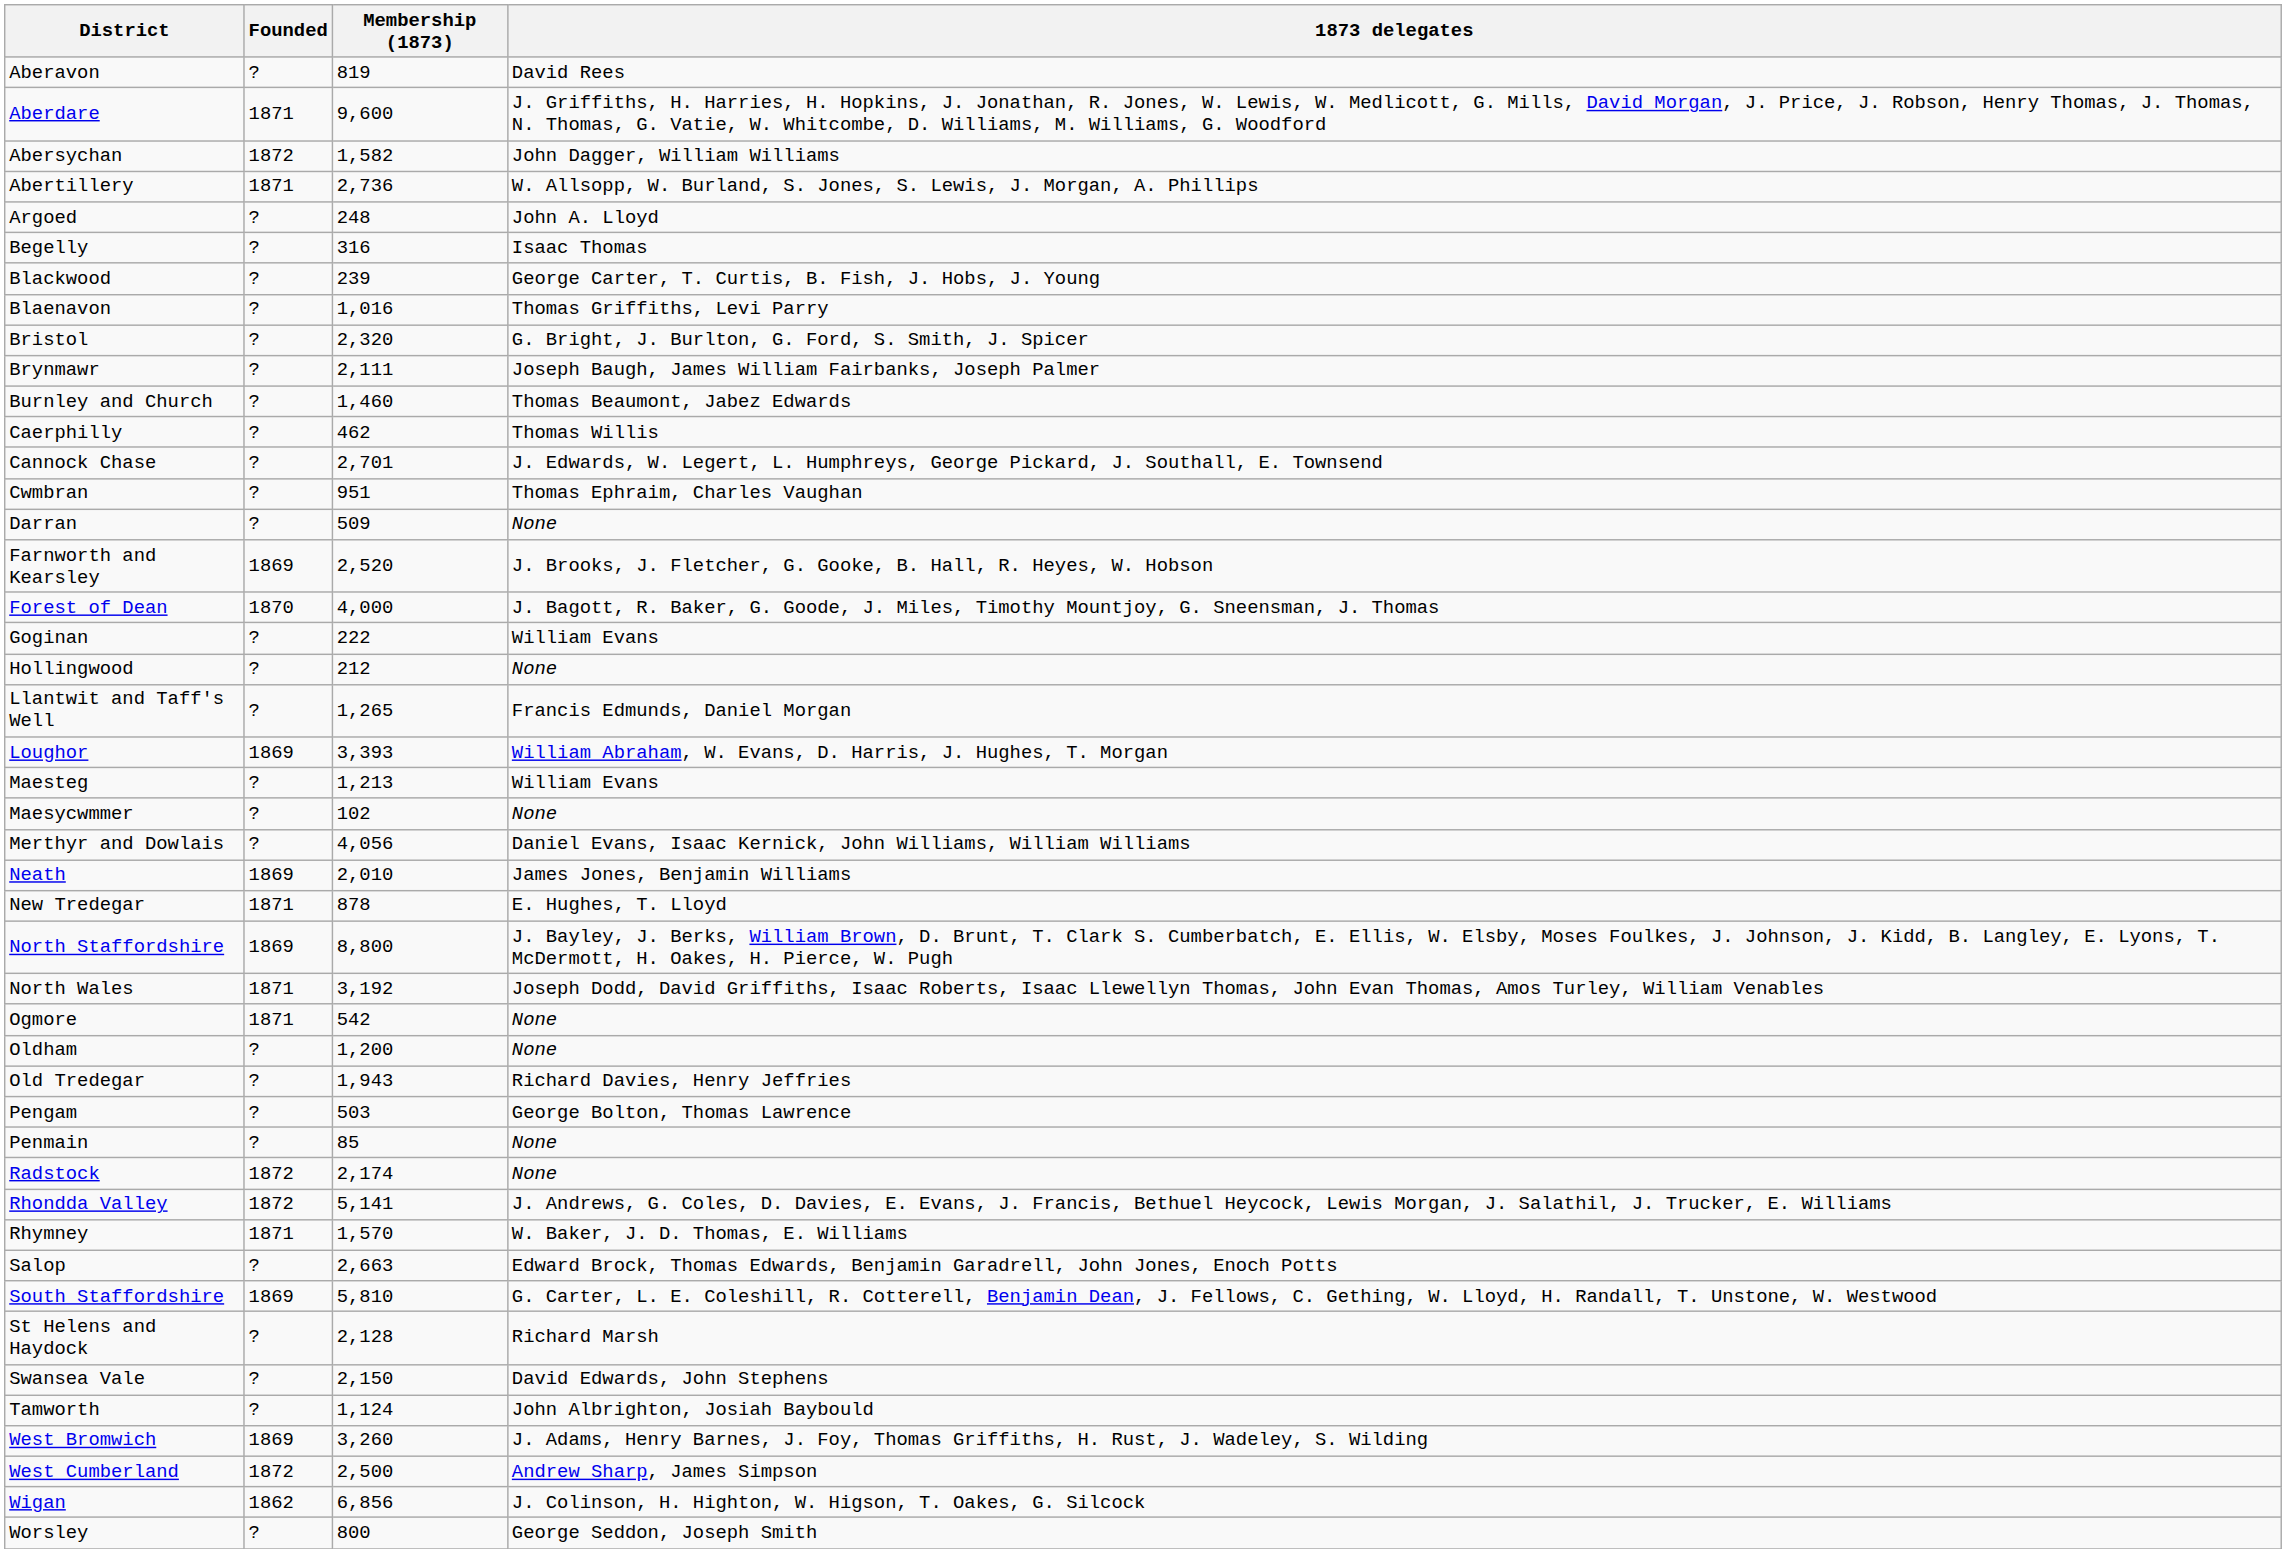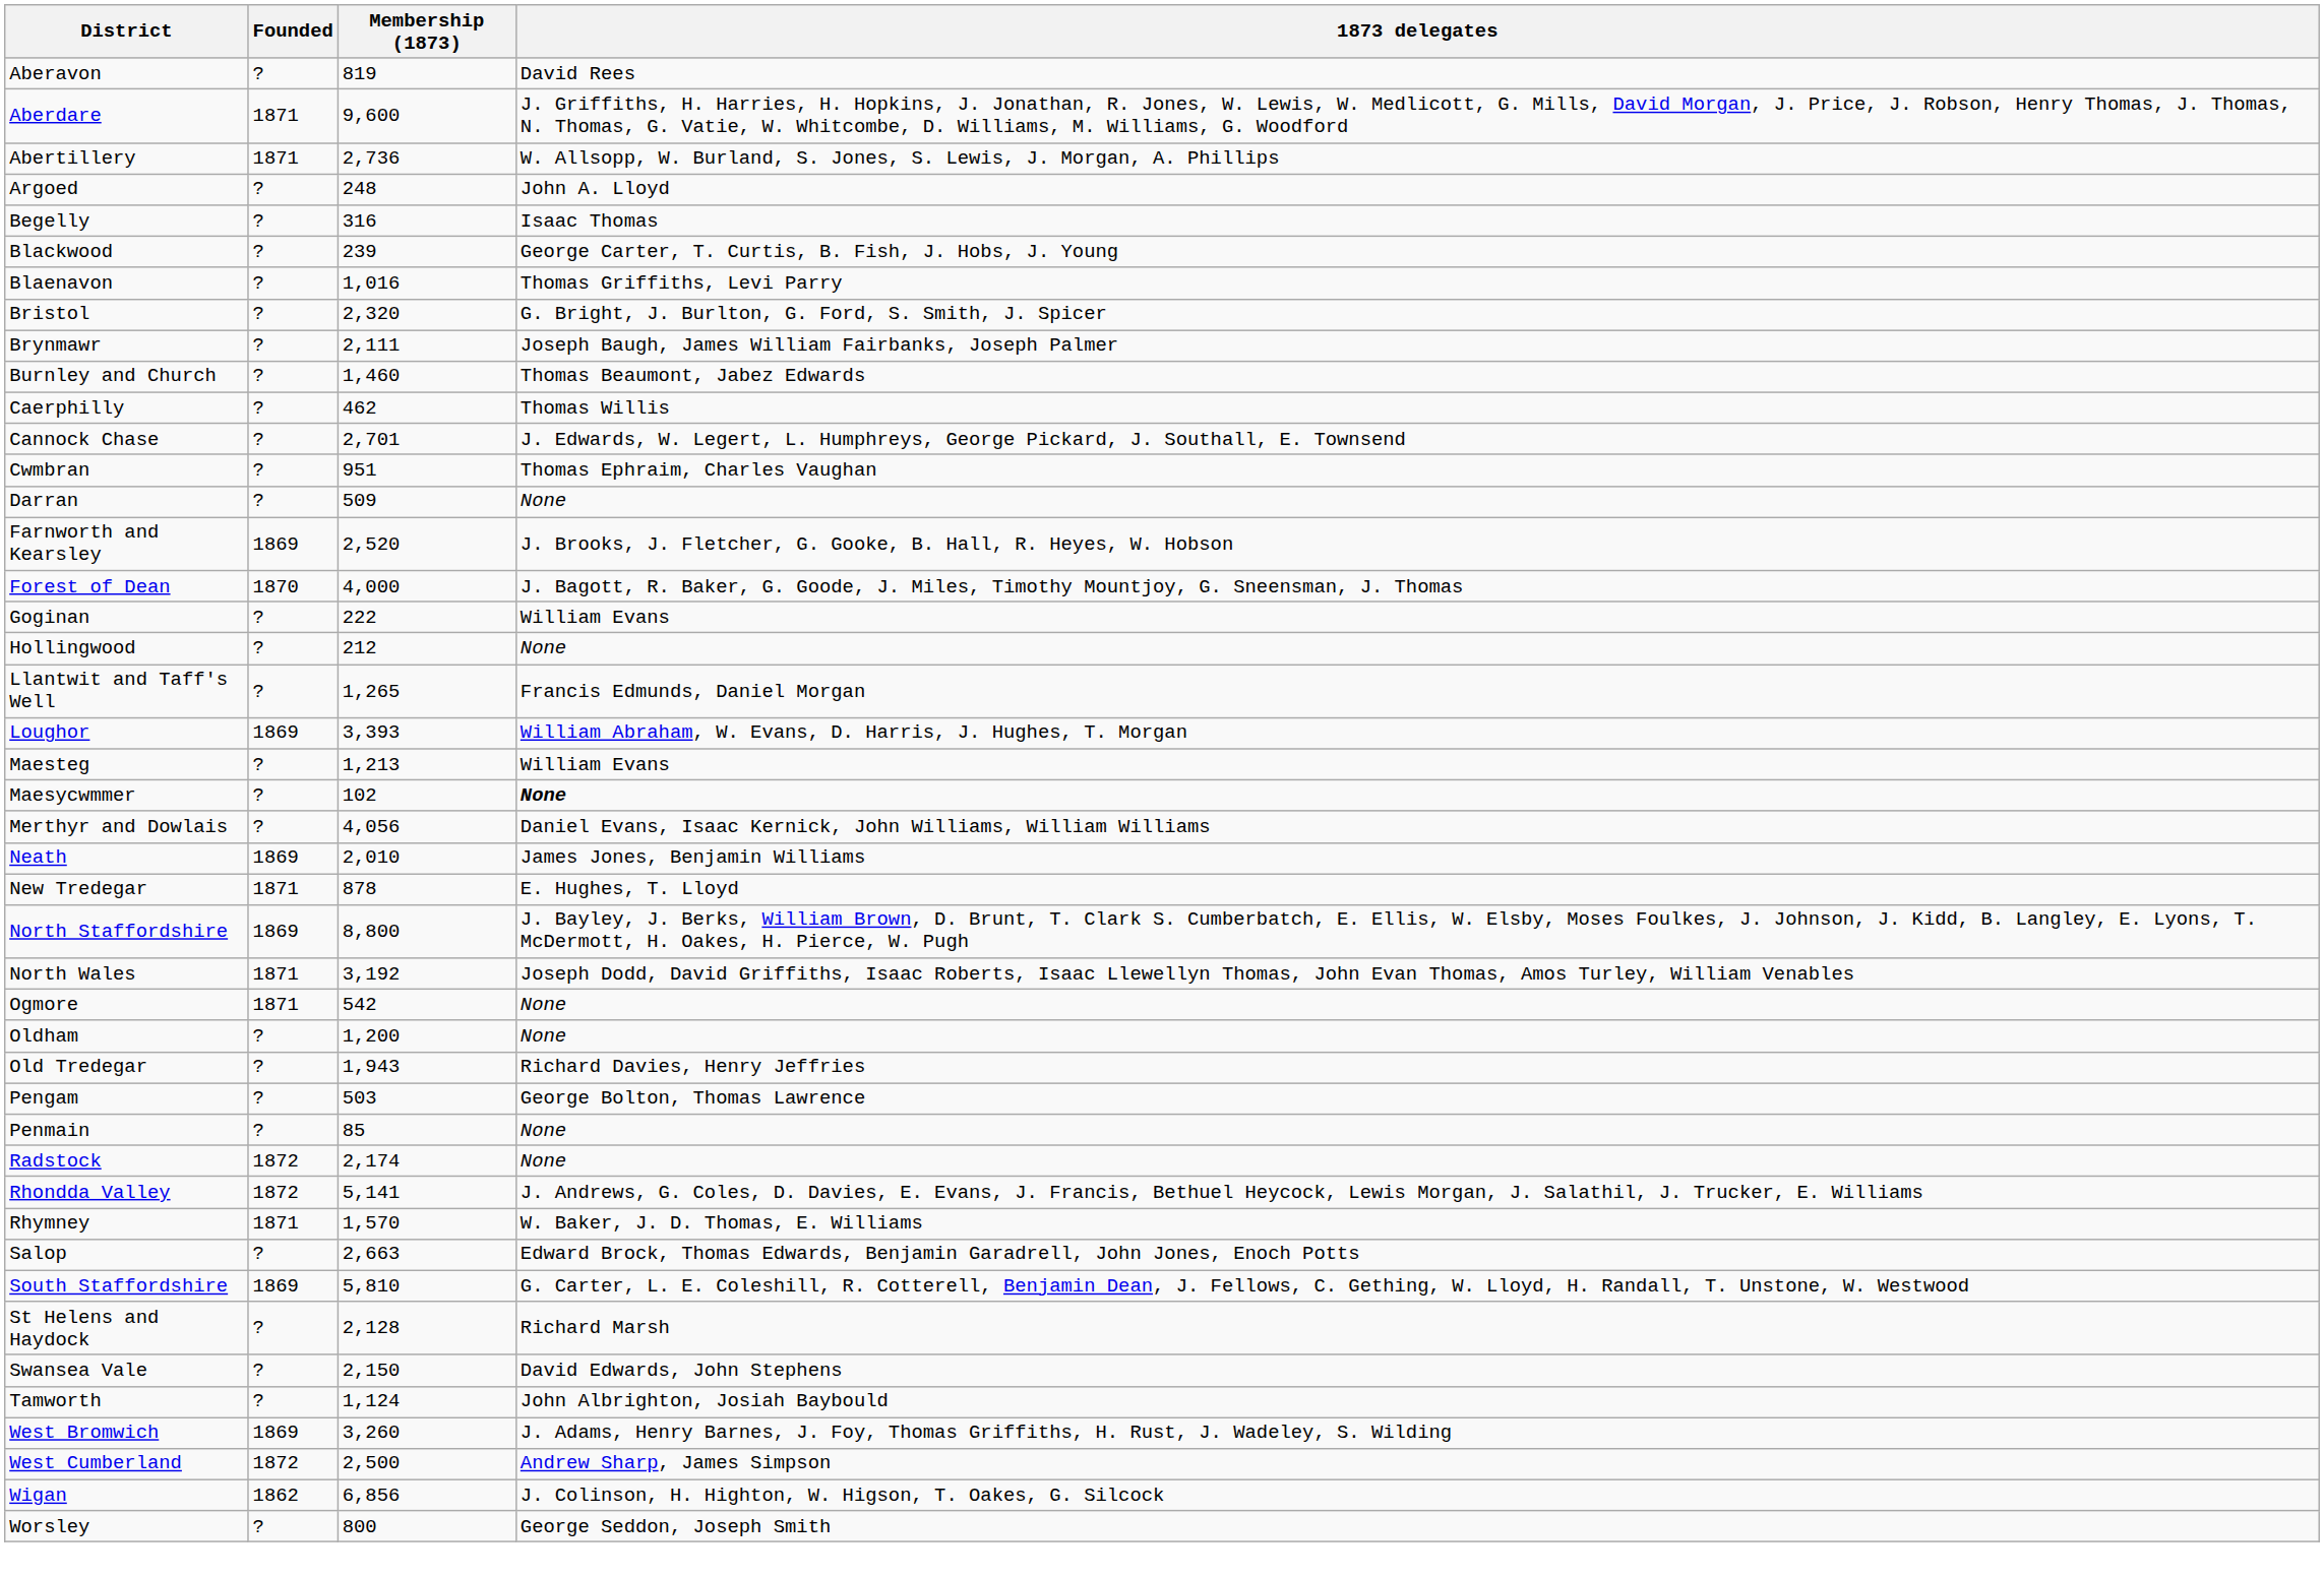- row: Abersychan | 1872 | 1,582 | John Dagger, William Williams
Maesycwmmer | 1873 delegates: normal -> bold
